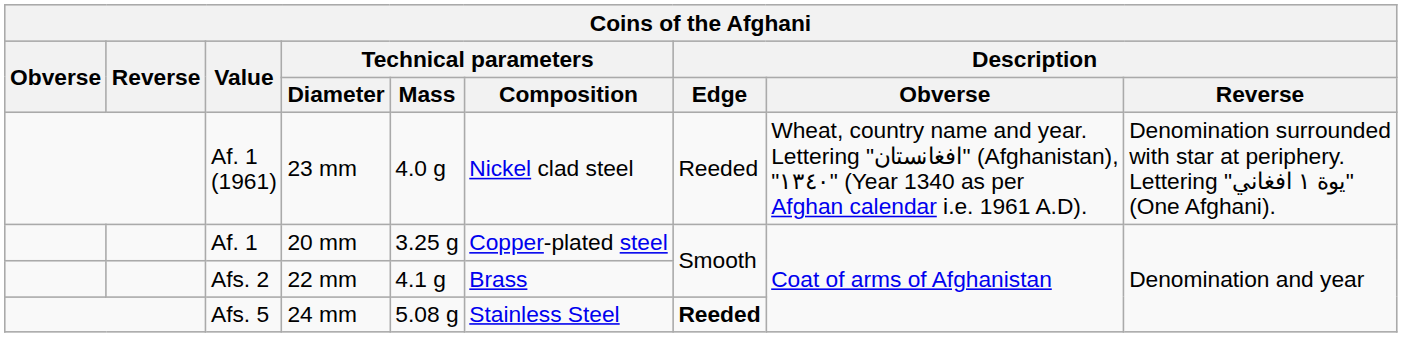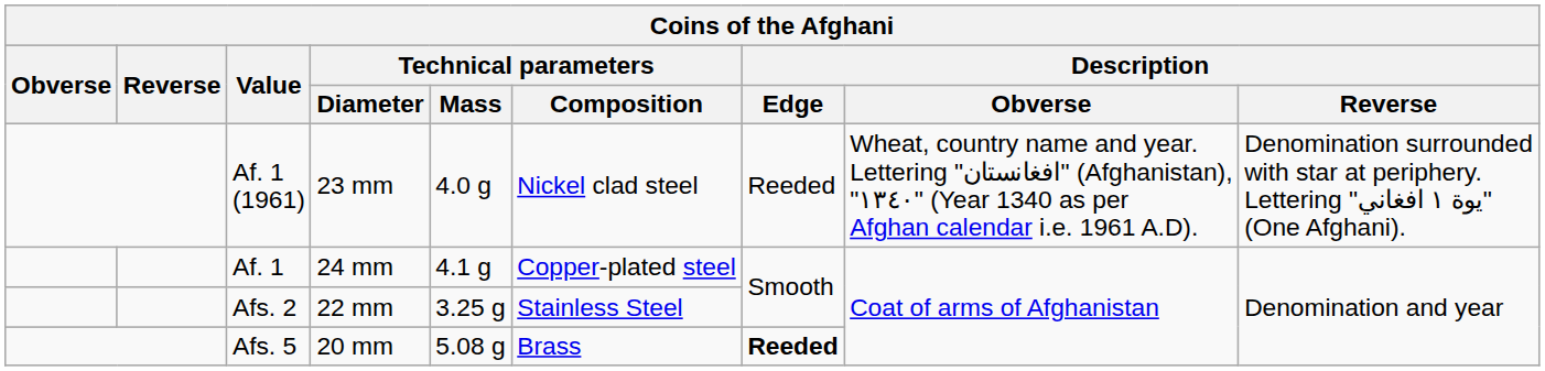Af. 1 | Technical parameters / Diameter: 20 mm -> 24 mm
Af. 1 | Technical parameters / Mass: 3.25 g -> 4.1 g
Afs. 2 | Technical parameters / Mass: 4.1 g -> 3.25 g
Afs. 2 | Technical parameters / Composition: Brass -> Stainless Steel
Afs. 5 | Technical parameters / Diameter: 24 mm -> 20 mm
Afs. 5 | Technical parameters / Composition: Stainless Steel -> Brass
